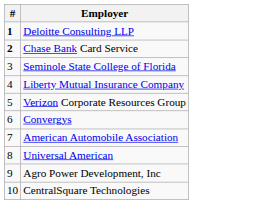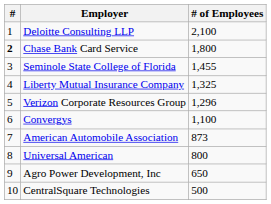+ column: # of Employees | 2,100 | 1,800 | 1,455 | 1,325 | 1,296 | 1,100 | 873 | 800 | 650 | 500
Deloitte Consulting LLP | #: bold -> normal
